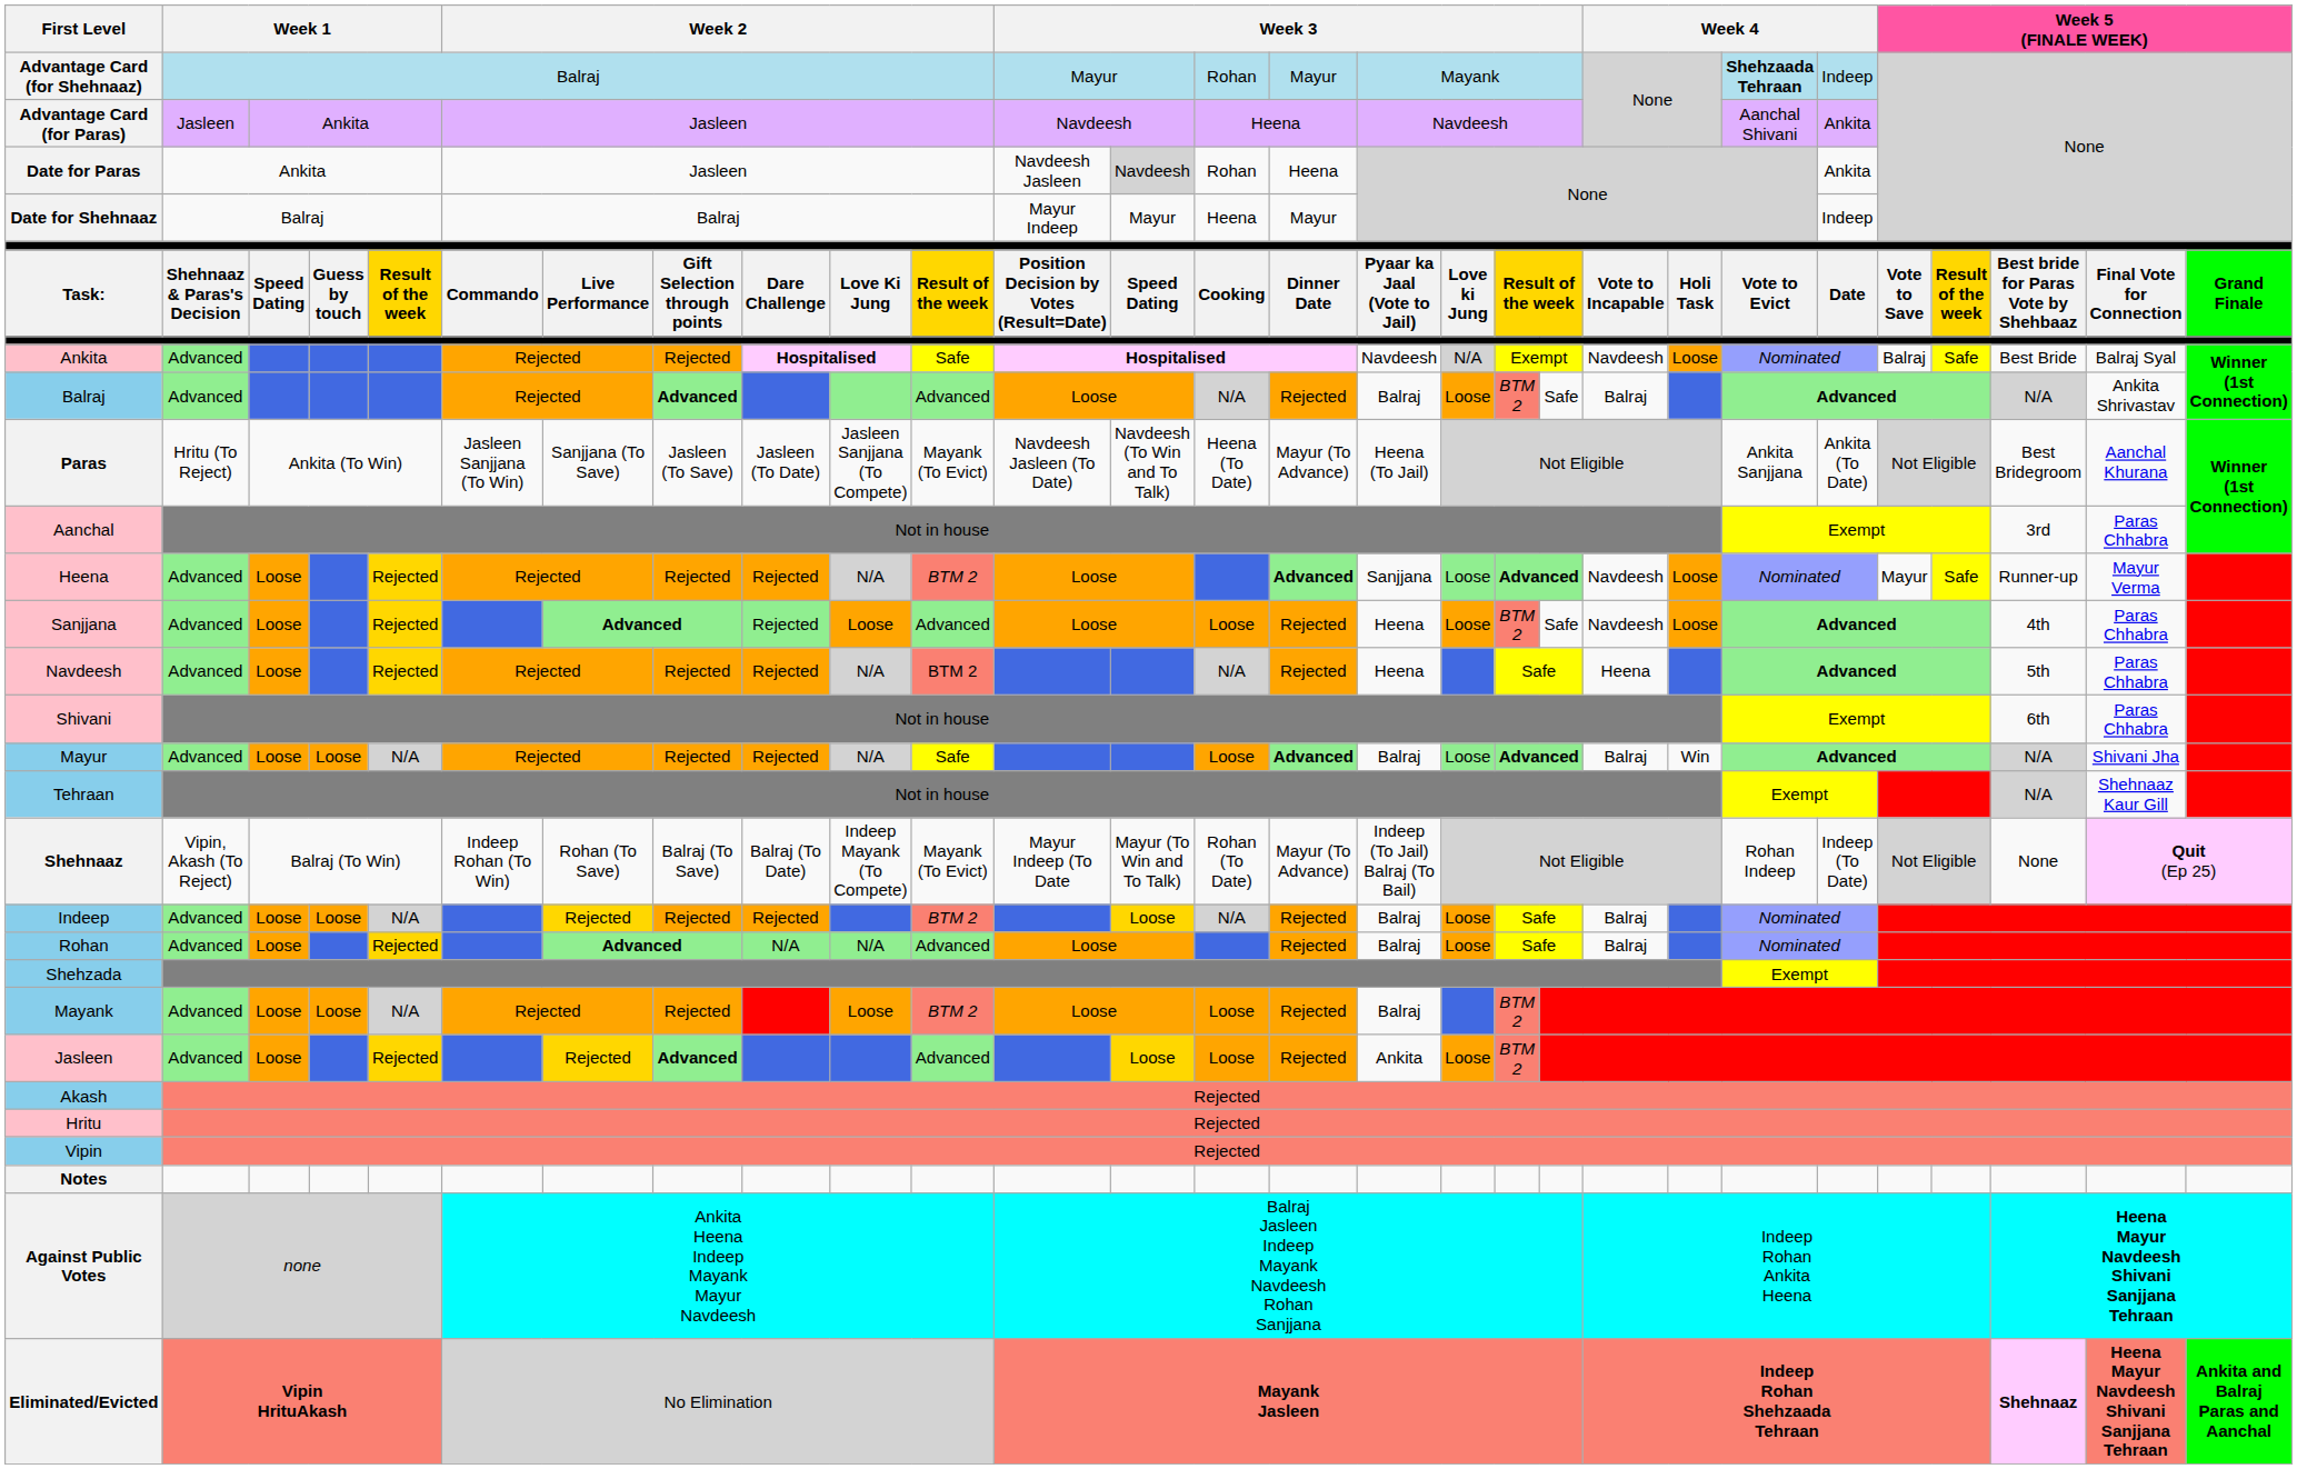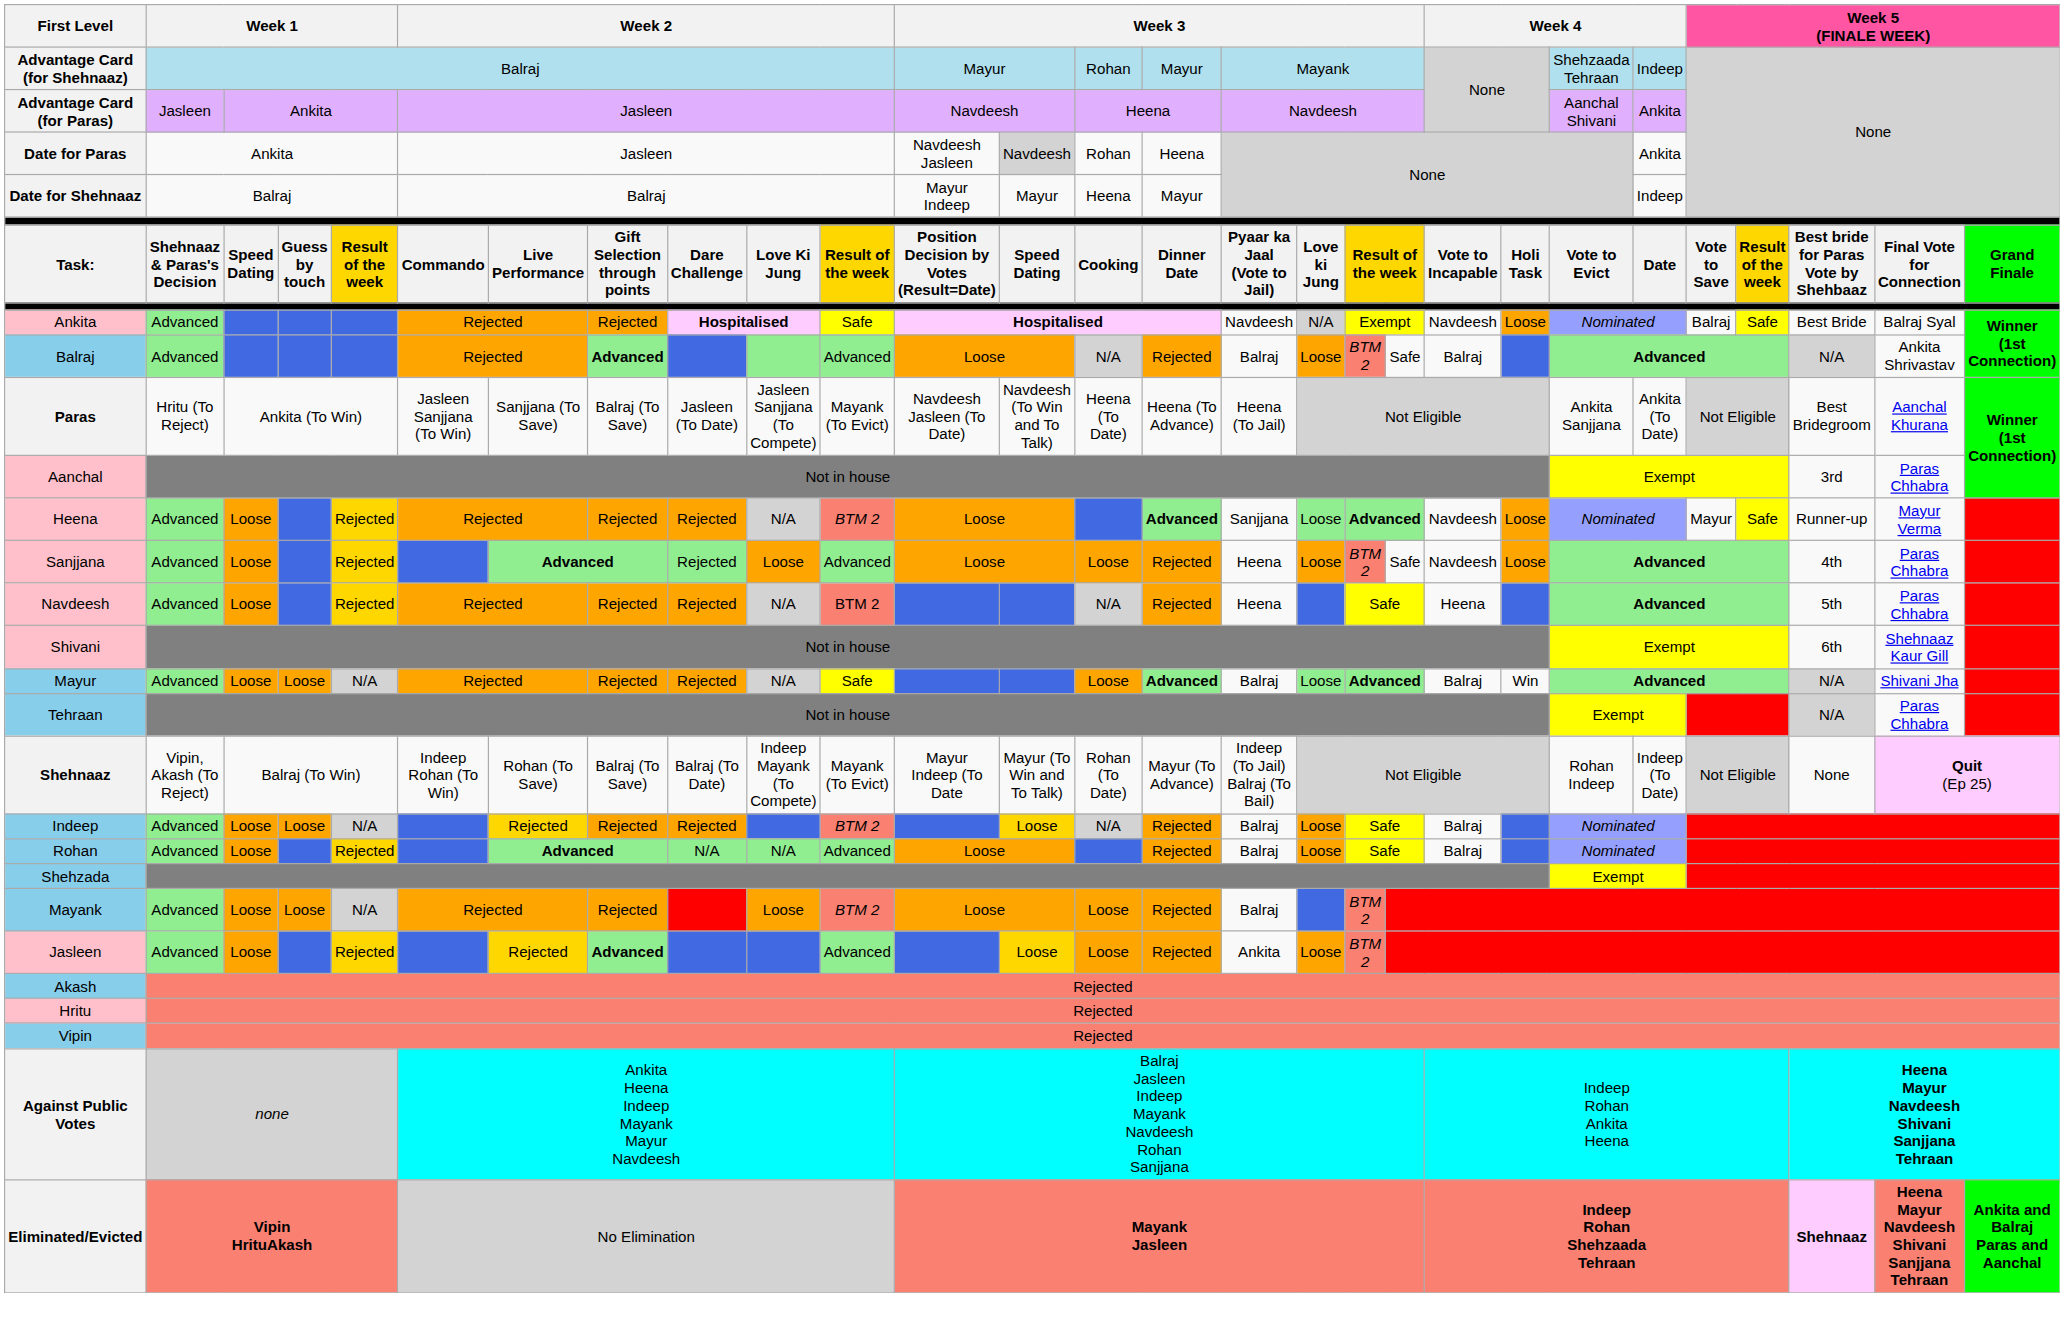Advantage Card (for Shehnaaz) | column 22: bold -> normal
Paras | column 8: Jasleen (To Save) -> Balraj (To Save)
Paras | column 15: Mayur (To Advance) -> Heena (To Advance)
Shivani | column 27: Paras Chhabra -> Shehnaaz Kaur Gill
Tehraan | column 27: Shehnaaz Kaur Gill -> Paras Chhabra
- row: Notes
